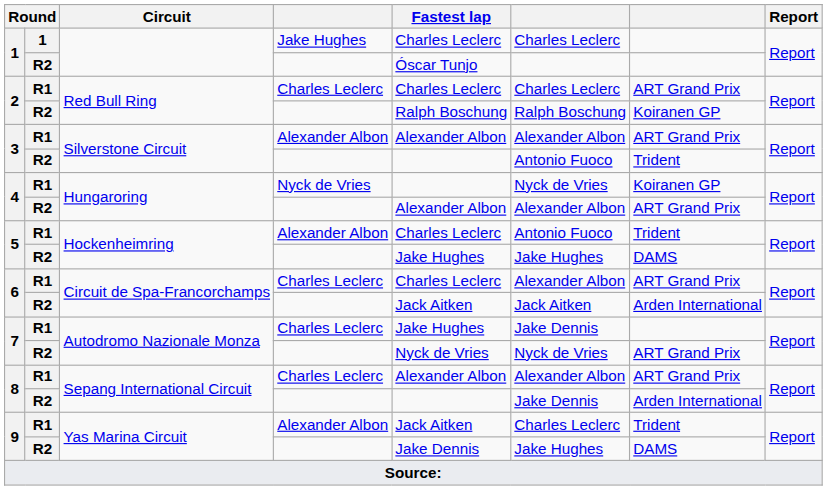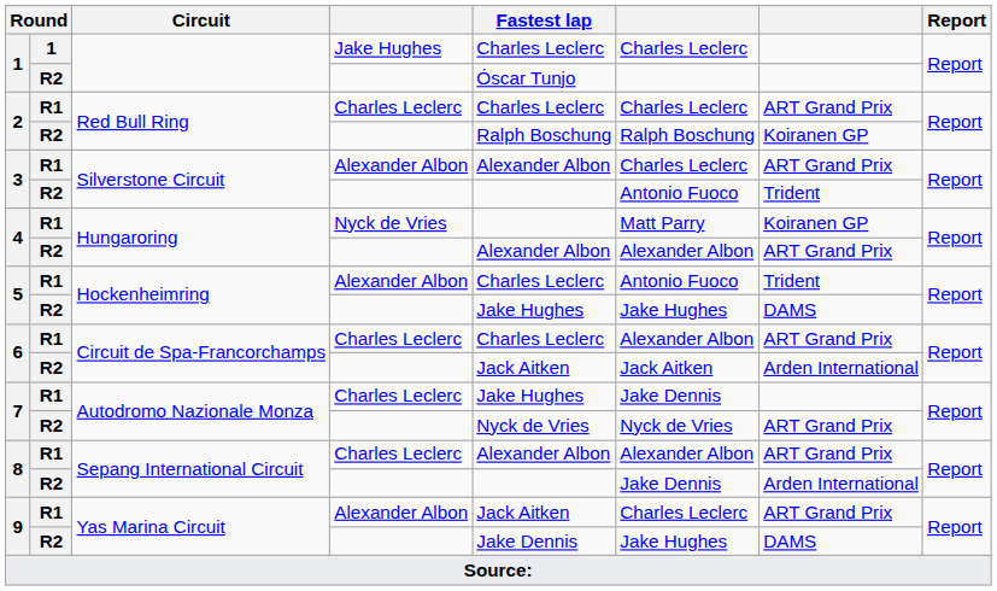3 / Alexander Albon | column 6: Alexander Albon -> Charles Leclerc
4 / Nyck de Vries | column 6: Nyck de Vries -> Matt Parry
9 / Alexander Albon | column 7: Trident -> ART Grand Prix
